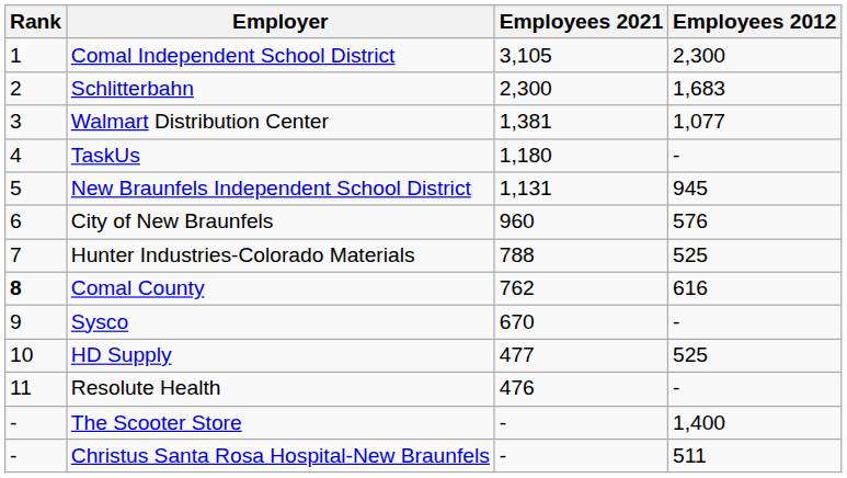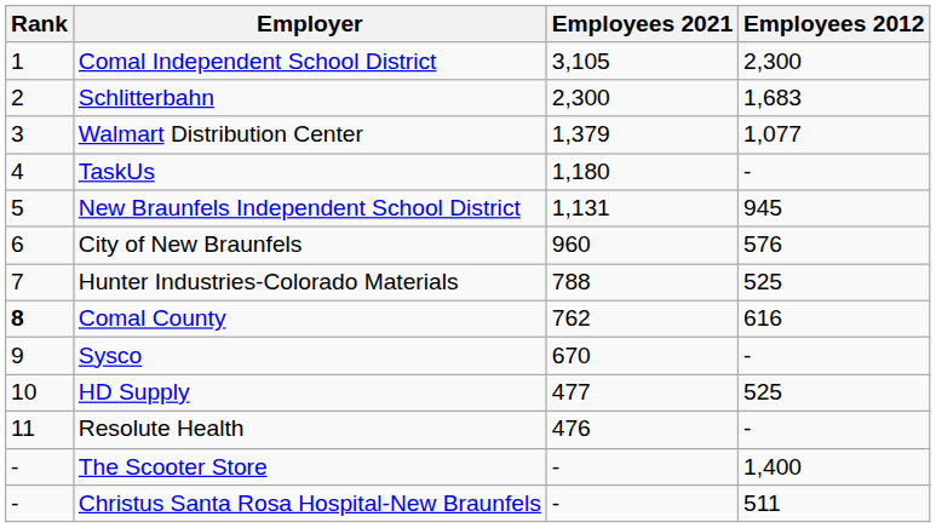Walmart Distribution Center | Employees 2021: 1,381 -> 1,379
